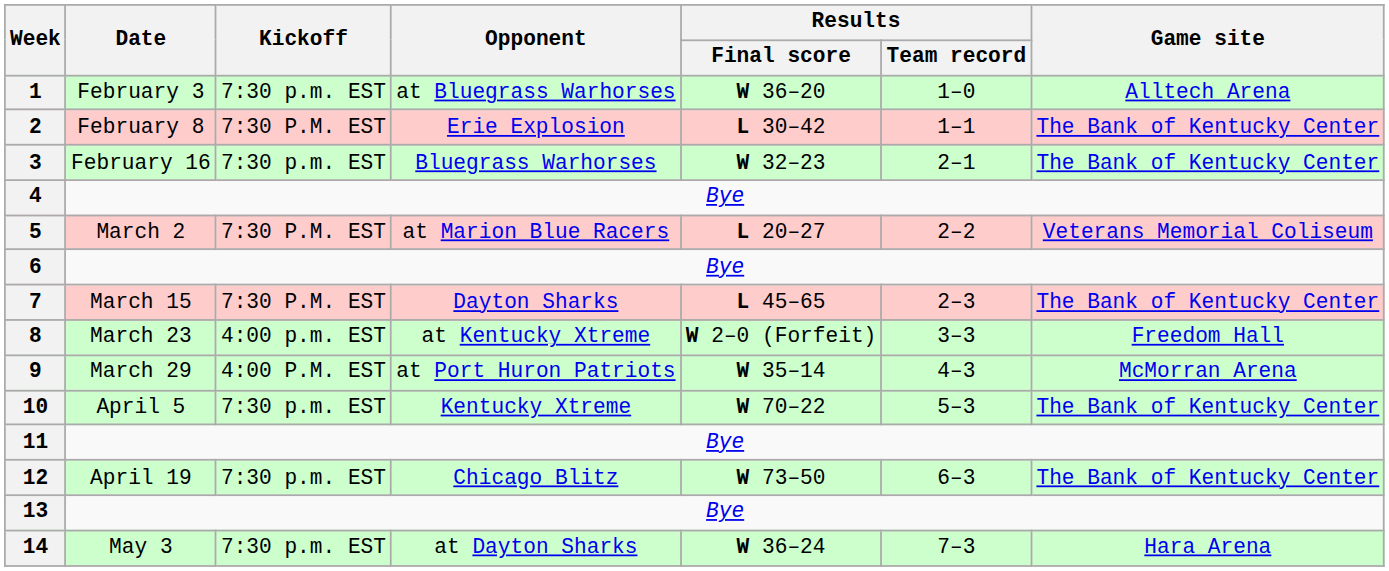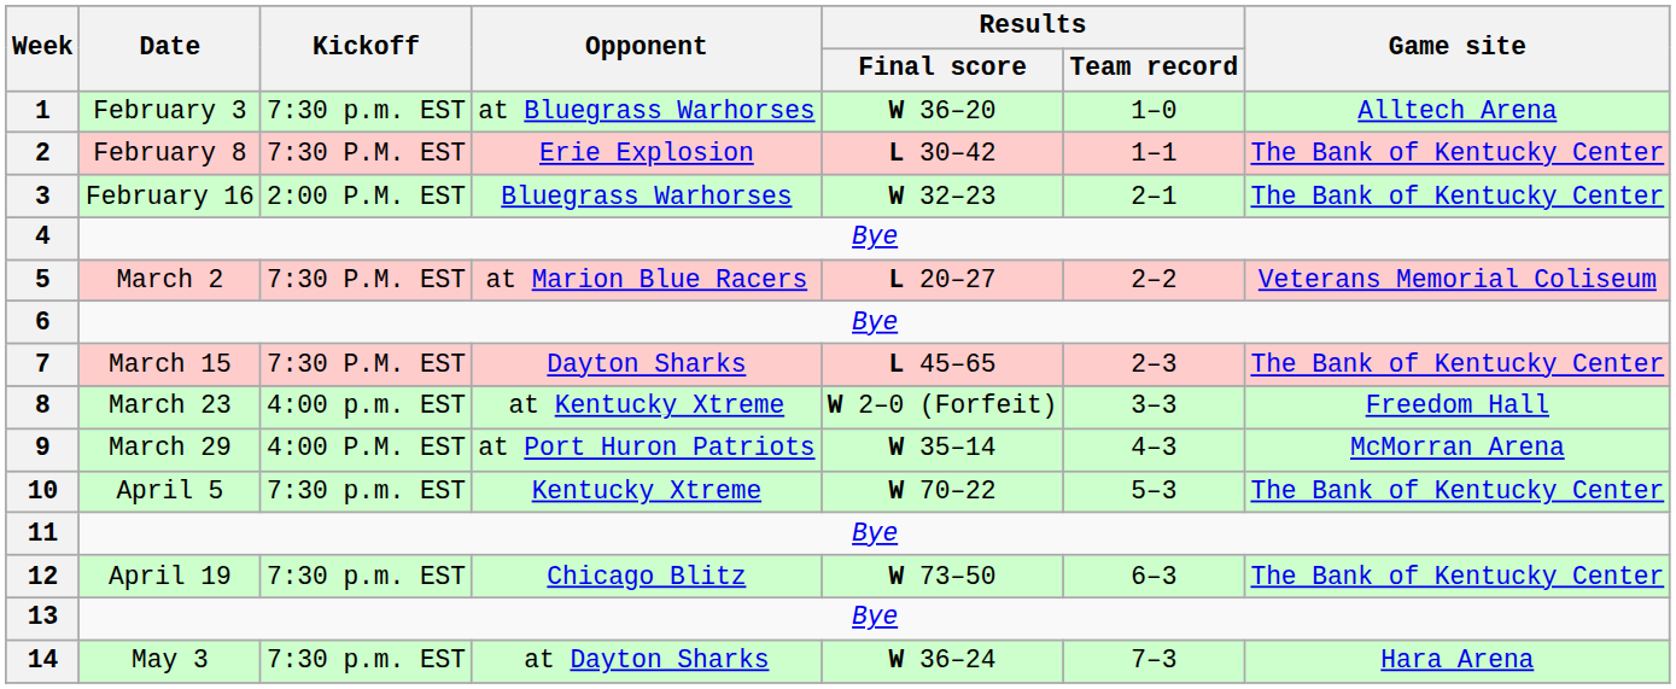3 | Kickoff: 7:30 p.m. EST -> 2:00 P.M. EST
